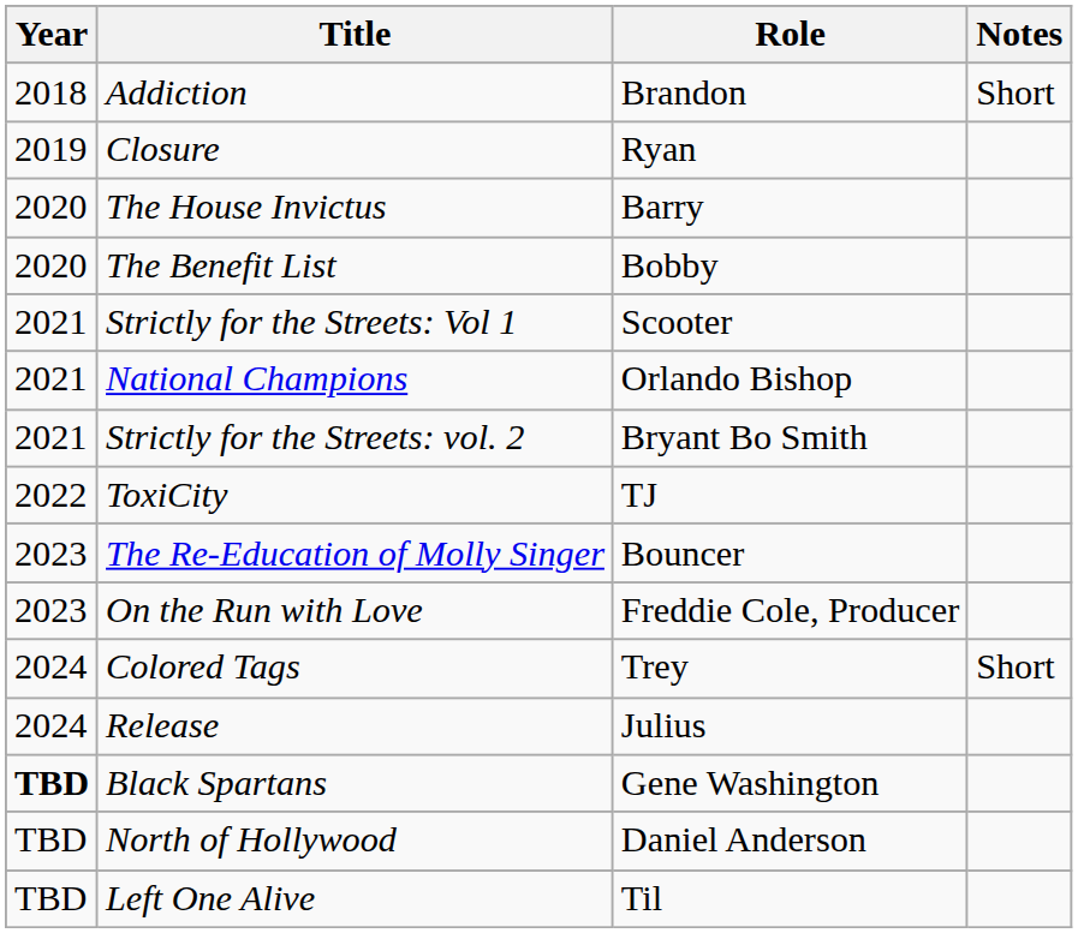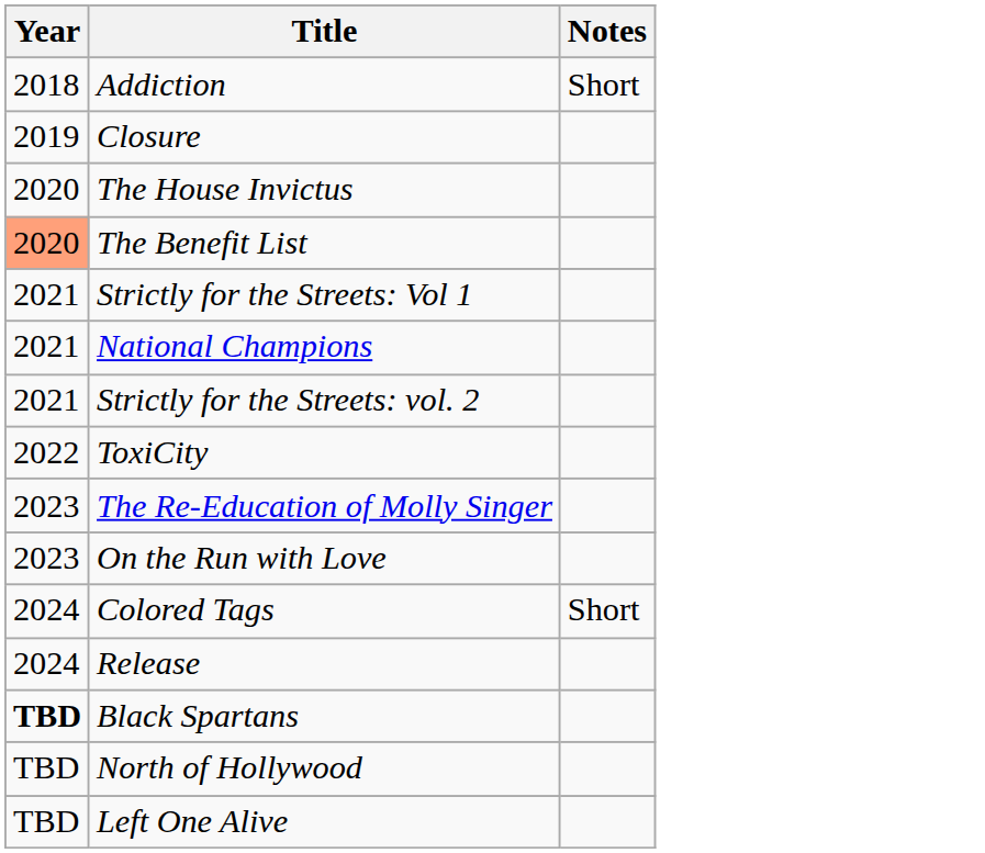- column: Role | Brandon | Ryan | Barry | Bobby | Scooter | Orlando Bishop | Bryant Bo Smith | TJ | Bouncer | Freddie Cole, Producer | Trey | Julius | Gene Washington | Daniel Anderson | Til
The Benefit List | Year: no background -> lightsalmon background
